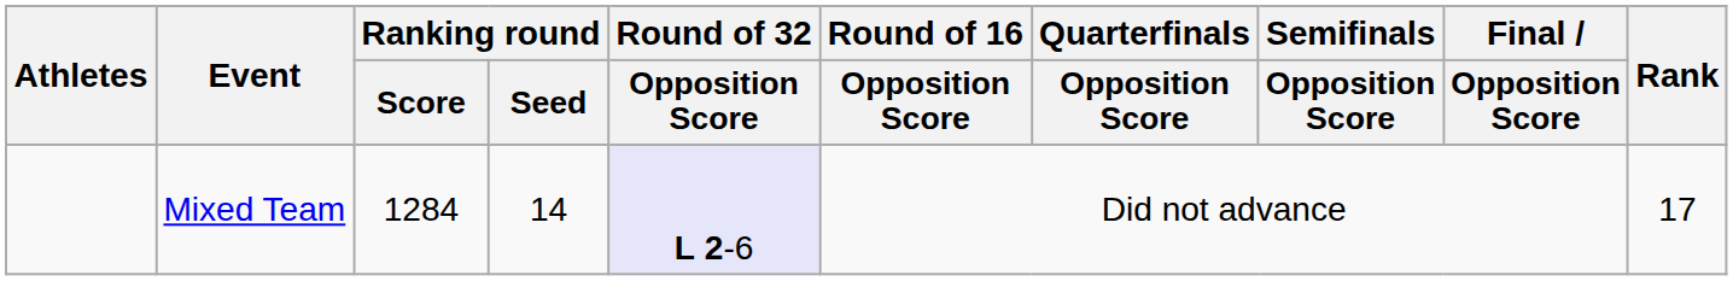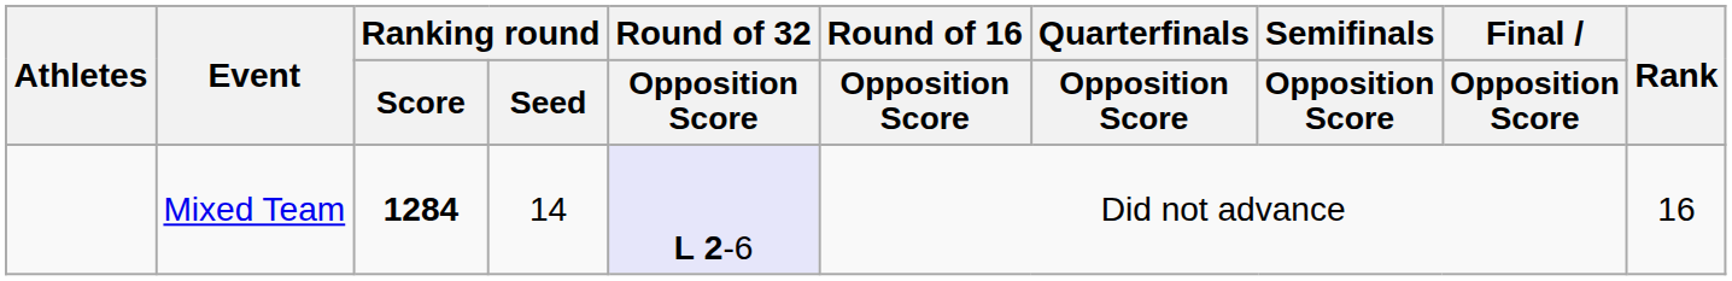Mixed Team | Ranking round / Score: normal -> bold
Mixed Team | Rank: 17 -> 16
